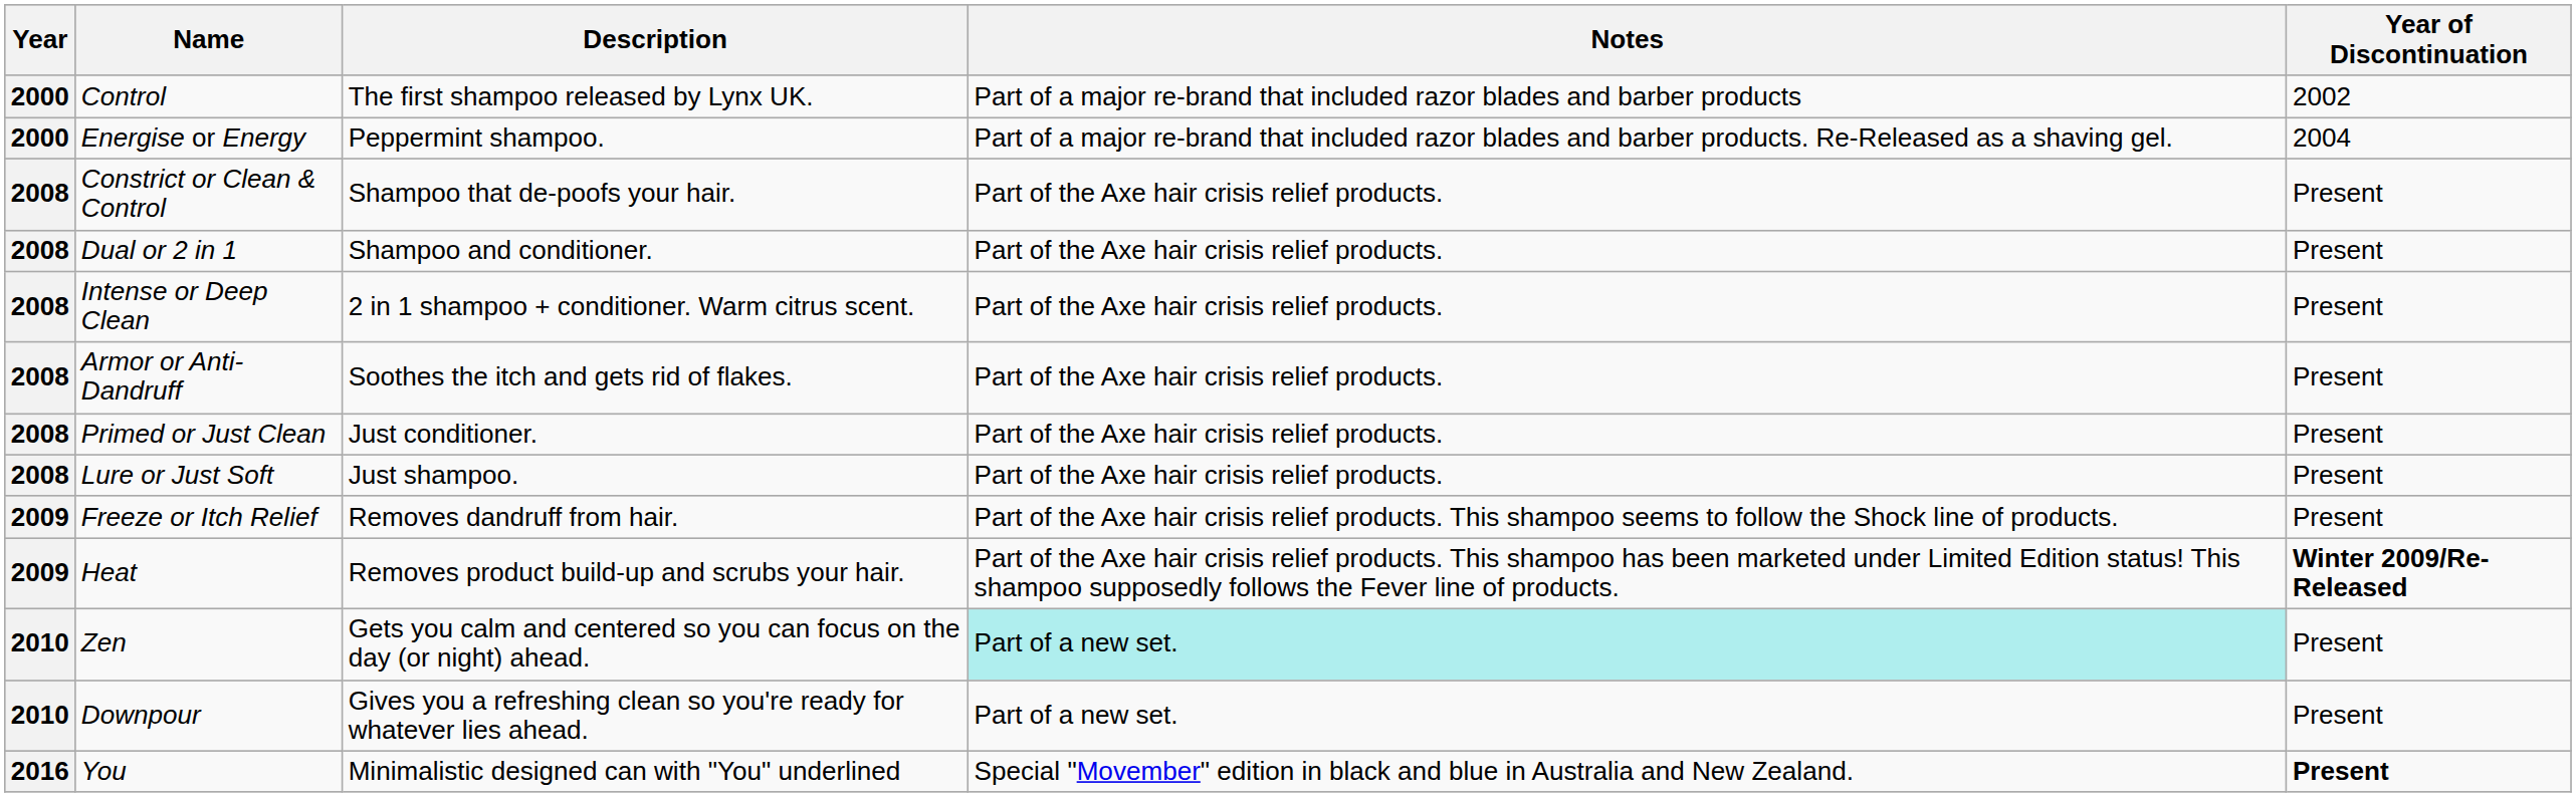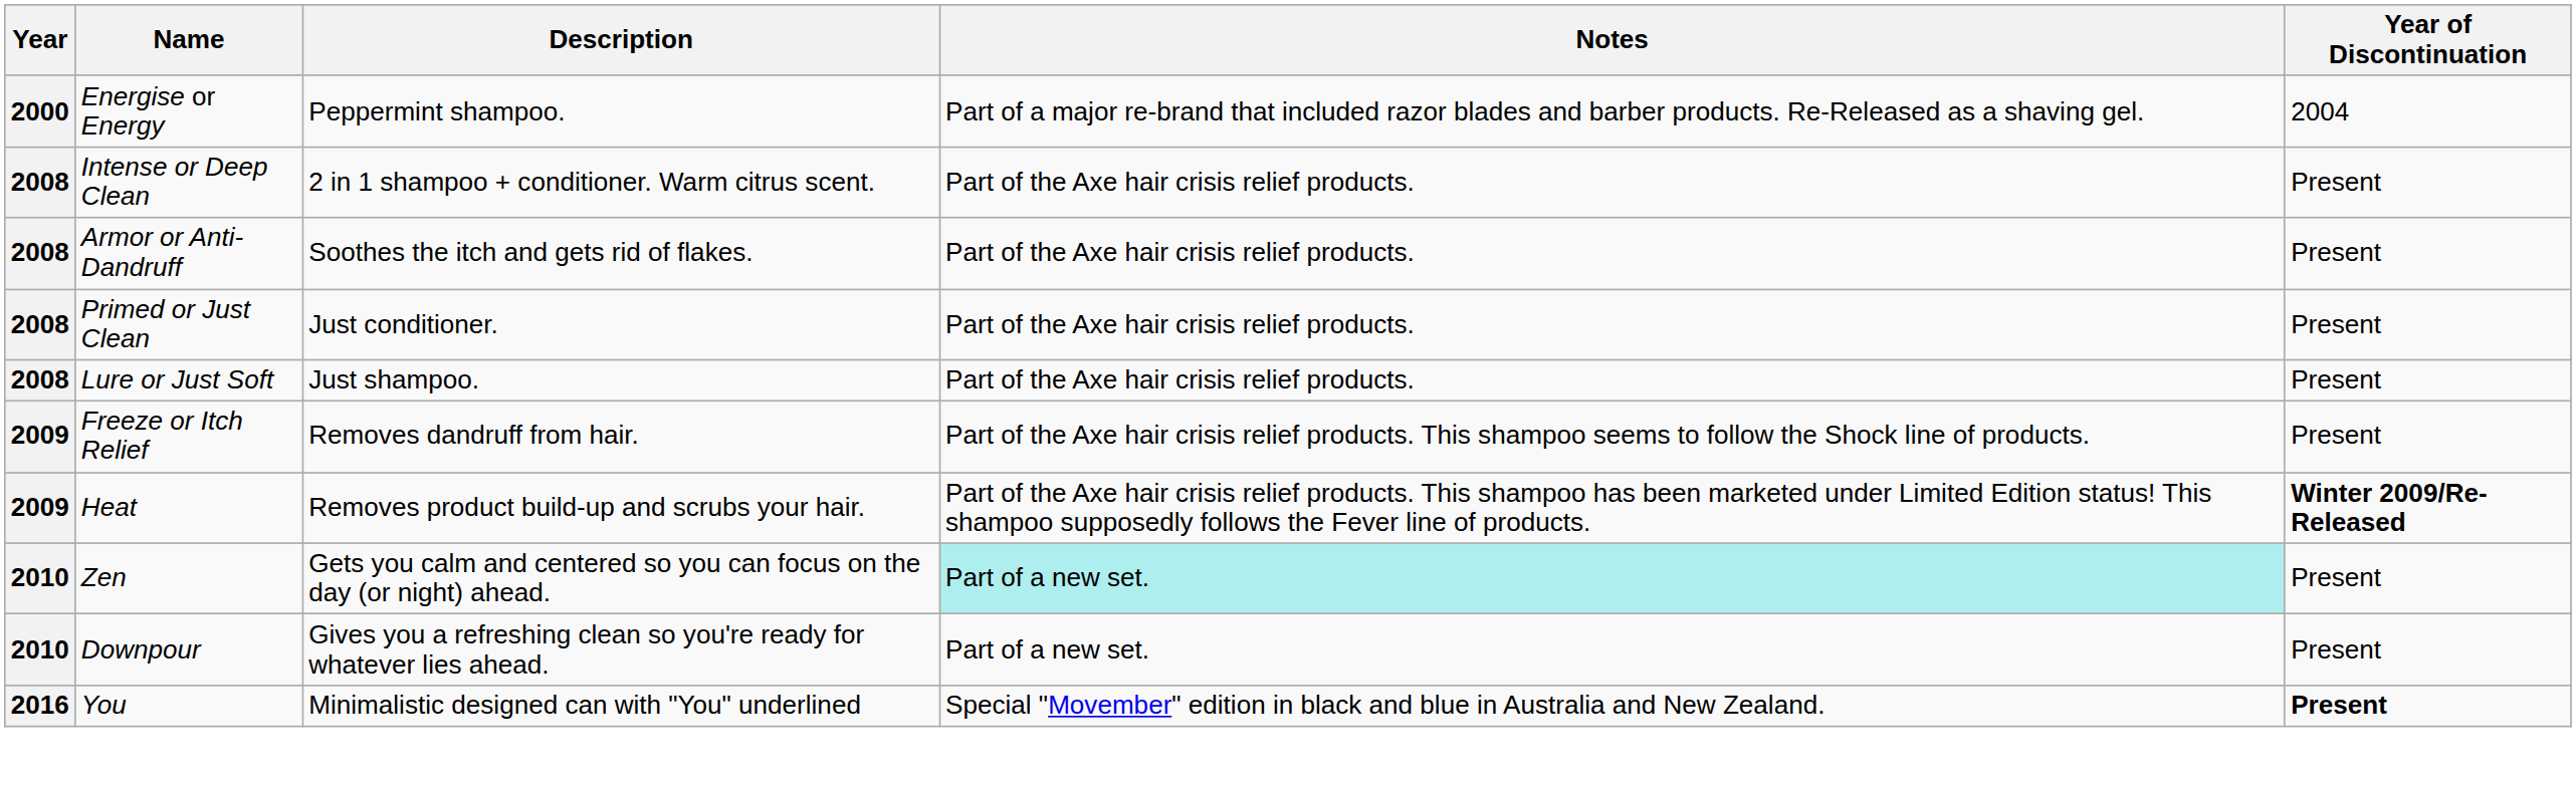- row: 2000 | Control | The first shampoo released by Lynx UK. | Part of a major re-brand that included razor blades and barber products | 2002
- row: 2008 | Constrict or Clean & Control | Shampoo that de-poofs your hair. | Part of the Axe hair crisis relief products. | Present
- row: 2008 | Dual or 2 in 1 | Shampoo and conditioner. | Part of the Axe hair crisis relief products. | Present
